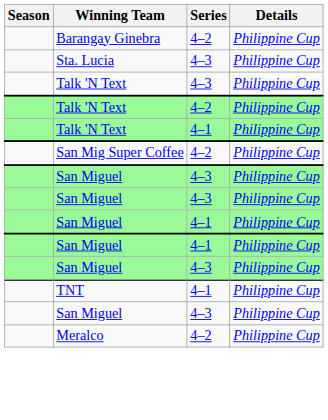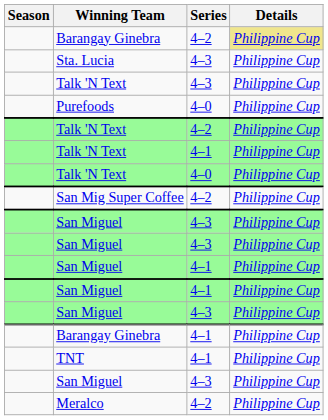Barangay Ginebra / 4–2 | Details: no background -> khaki background
+ row: Purefoods | 4–0 | Philippine Cup
+ row: Talk 'N Text | 4–0 | Philippine Cup
+ row: Barangay Ginebra | 4–1 | Philippine Cup
